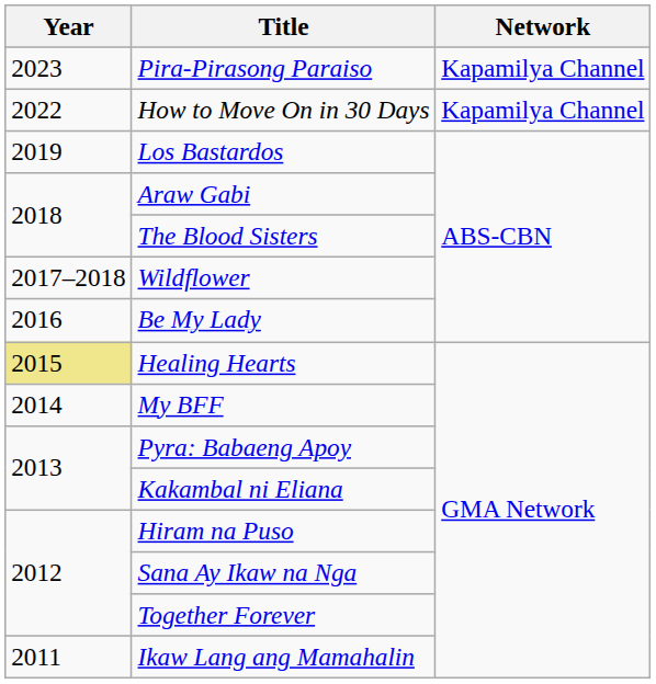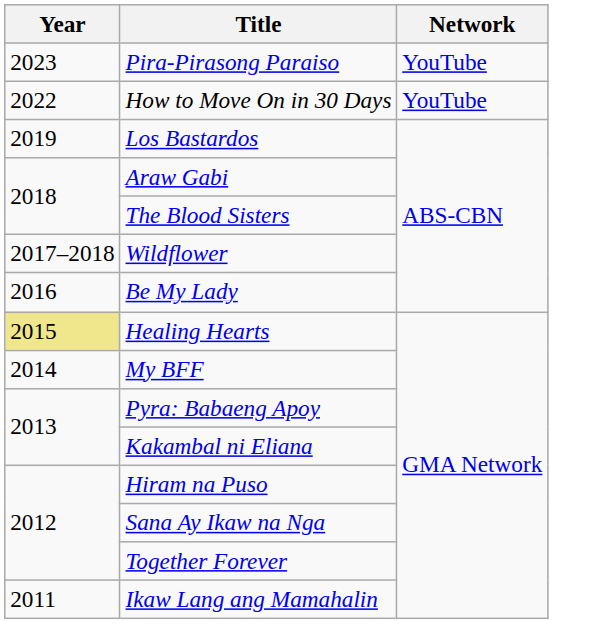Pira-Pirasong Paraiso | Network: Kapamilya Channel -> YouTube
How to Move On in 30 Days | Network: Kapamilya Channel -> YouTube
